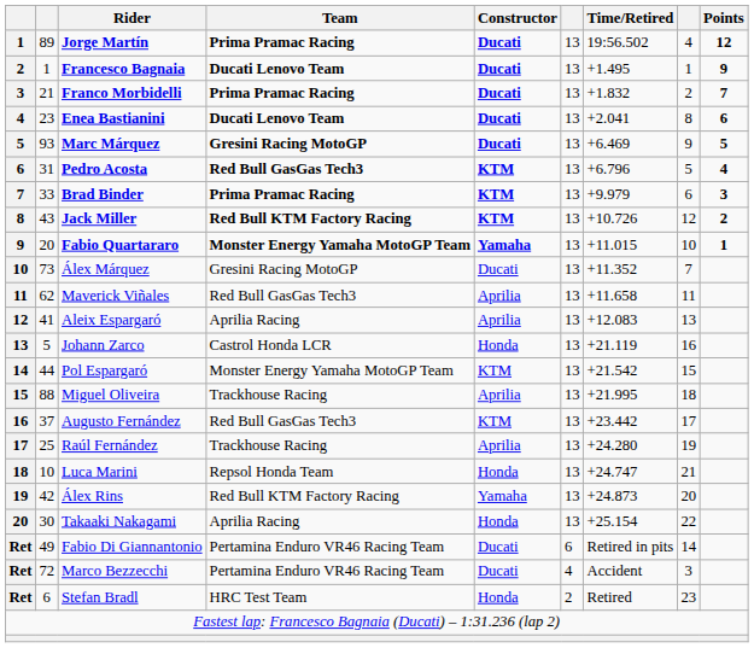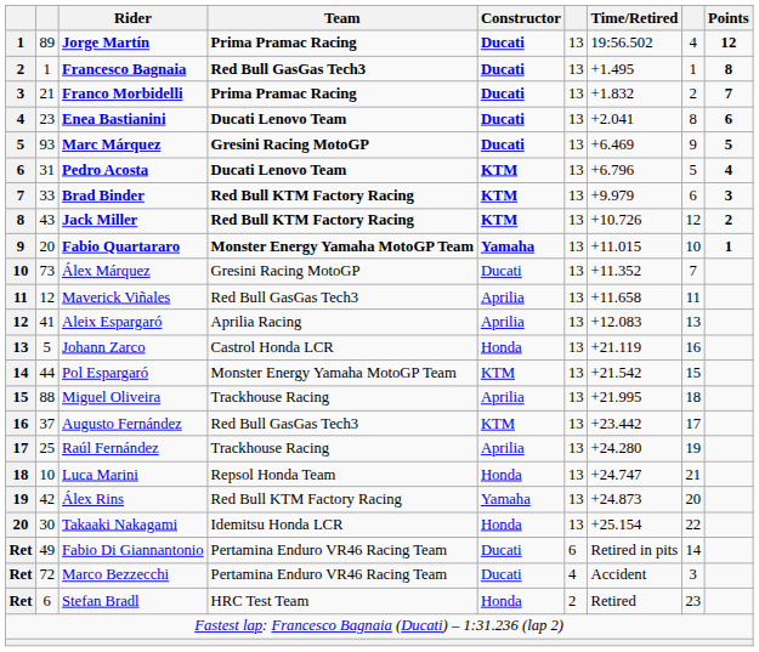Francesco Bagnaia | Team: Ducati Lenovo Team -> Red Bull GasGas Tech3
Francesco Bagnaia | Points: 9 -> 8
Pedro Acosta | Team: Red Bull GasGas Tech3 -> Ducati Lenovo Team
Brad Binder | Team: Prima Pramac Racing -> Red Bull KTM Factory Racing
Maverick Viñales | column 2: 62 -> 12
Takaaki Nakagami | Team: Aprilia Racing -> Idemitsu Honda LCR
